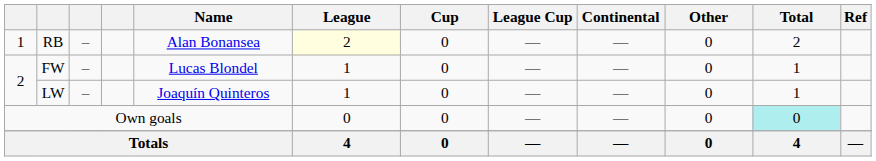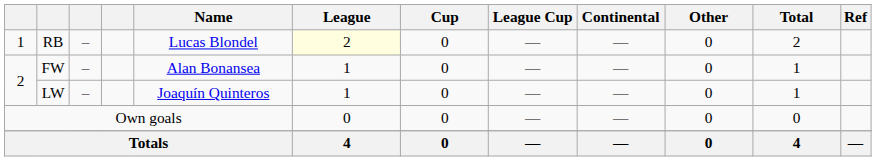RB | Name: Alan Bonansea -> Lucas Blondel
FW | Name: Lucas Blondel -> Alan Bonansea
Own goals | Total: paleturquoise background -> no background
